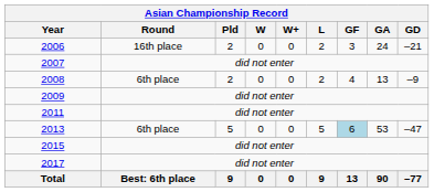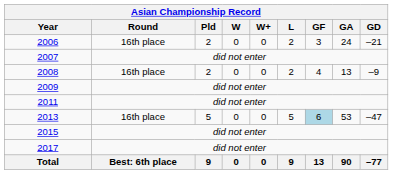2008 | Round: 6th place -> 16th place
2013 | Round: 6th place -> 16th place
